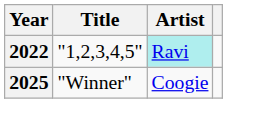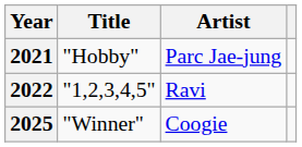+ row: 2021 | "Hobby" | Parc Jae-jung
2022 | Artist: paleturquoise background -> no background
